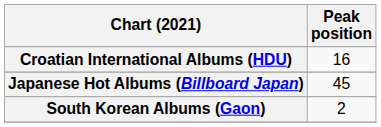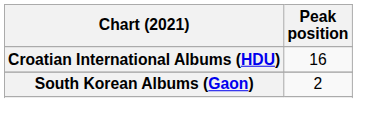- row: Japanese Hot Albums (Billboard Japan) | 45
